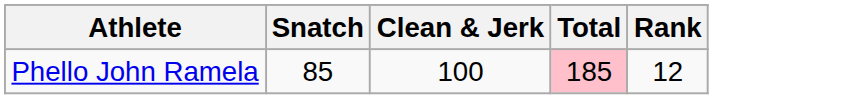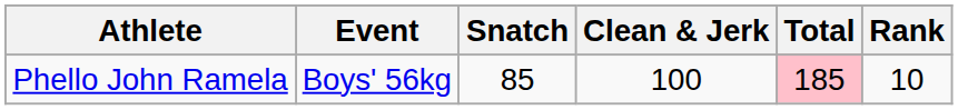+ column: Event | Boys' 56kg
Phello John Ramela | Rank: 12 -> 10
